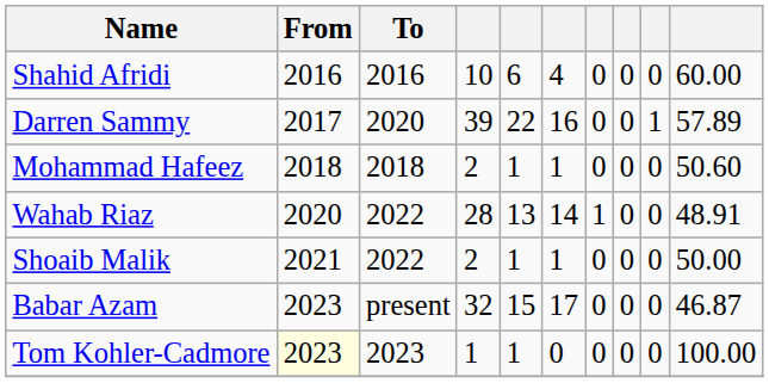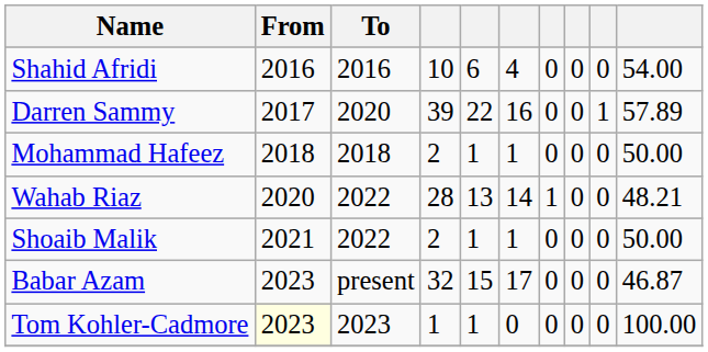Shahid Afridi | column 10: 60.00 -> 54.00
Mohammad Hafeez | column 10: 50.60 -> 50.00
Wahab Riaz | column 10: 48.91 -> 48.21
